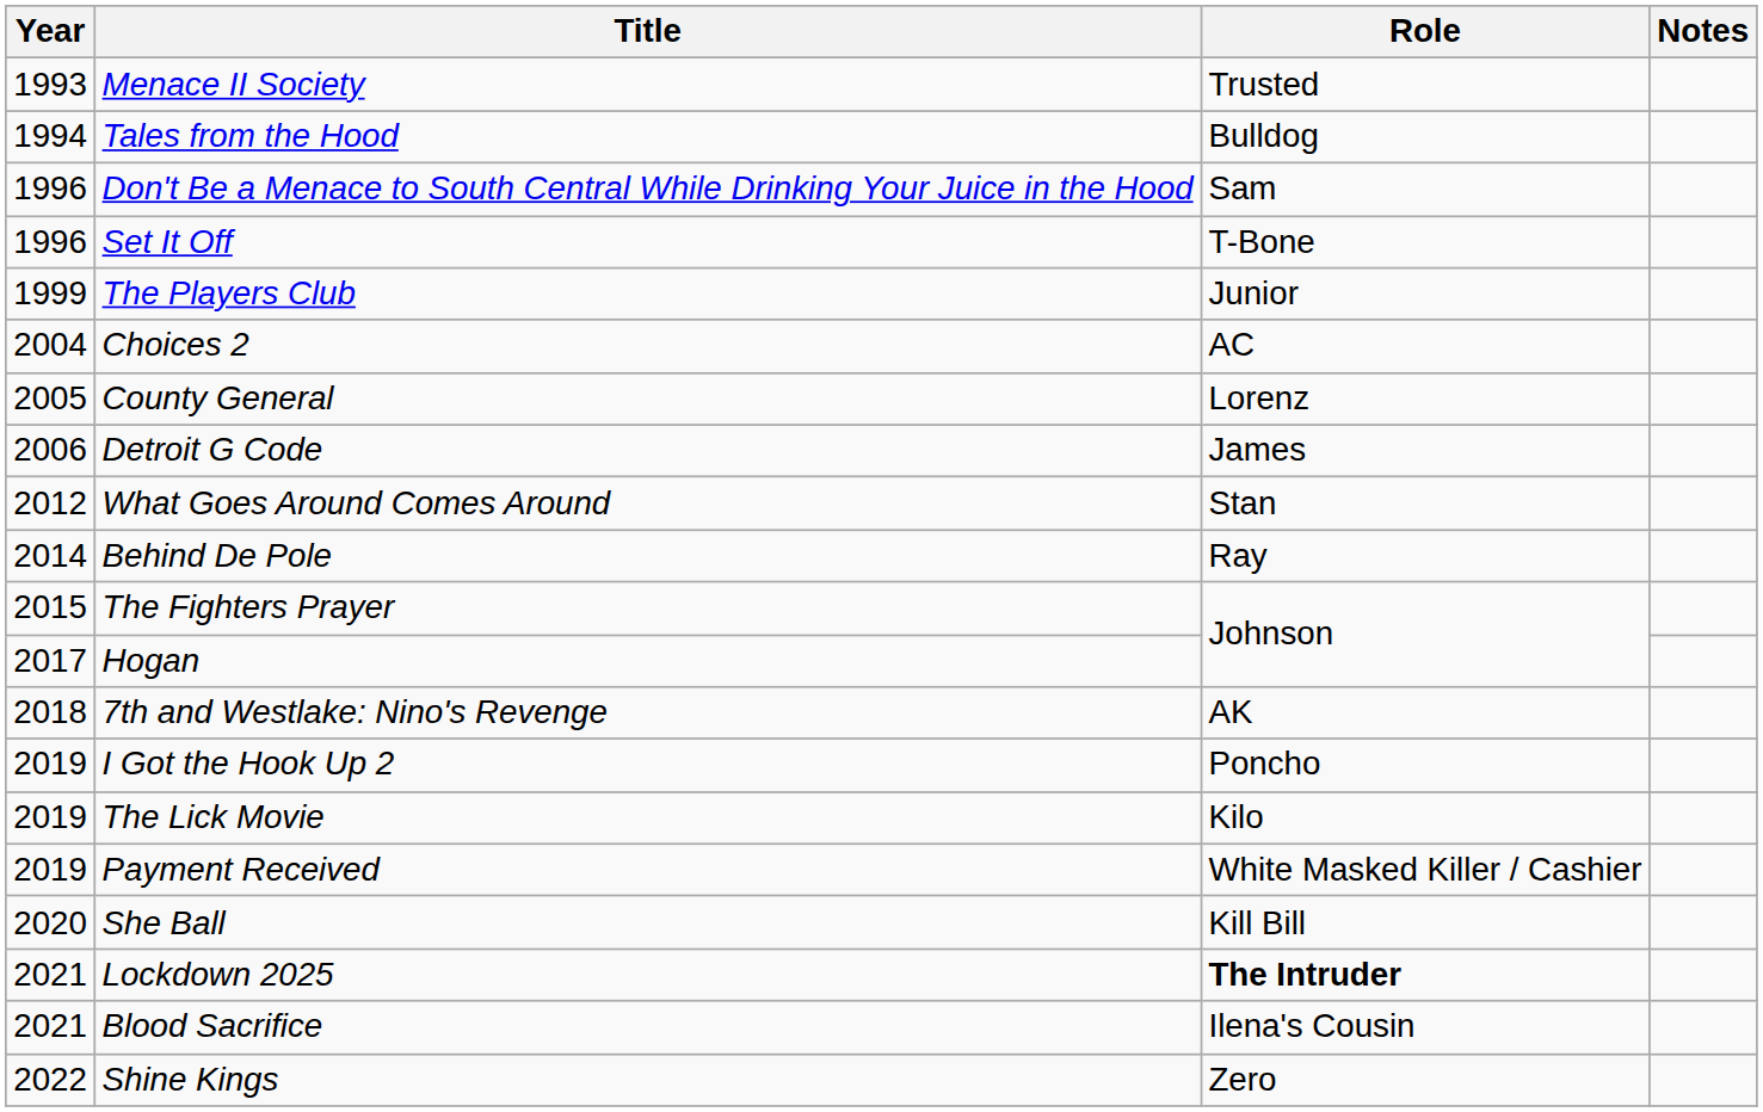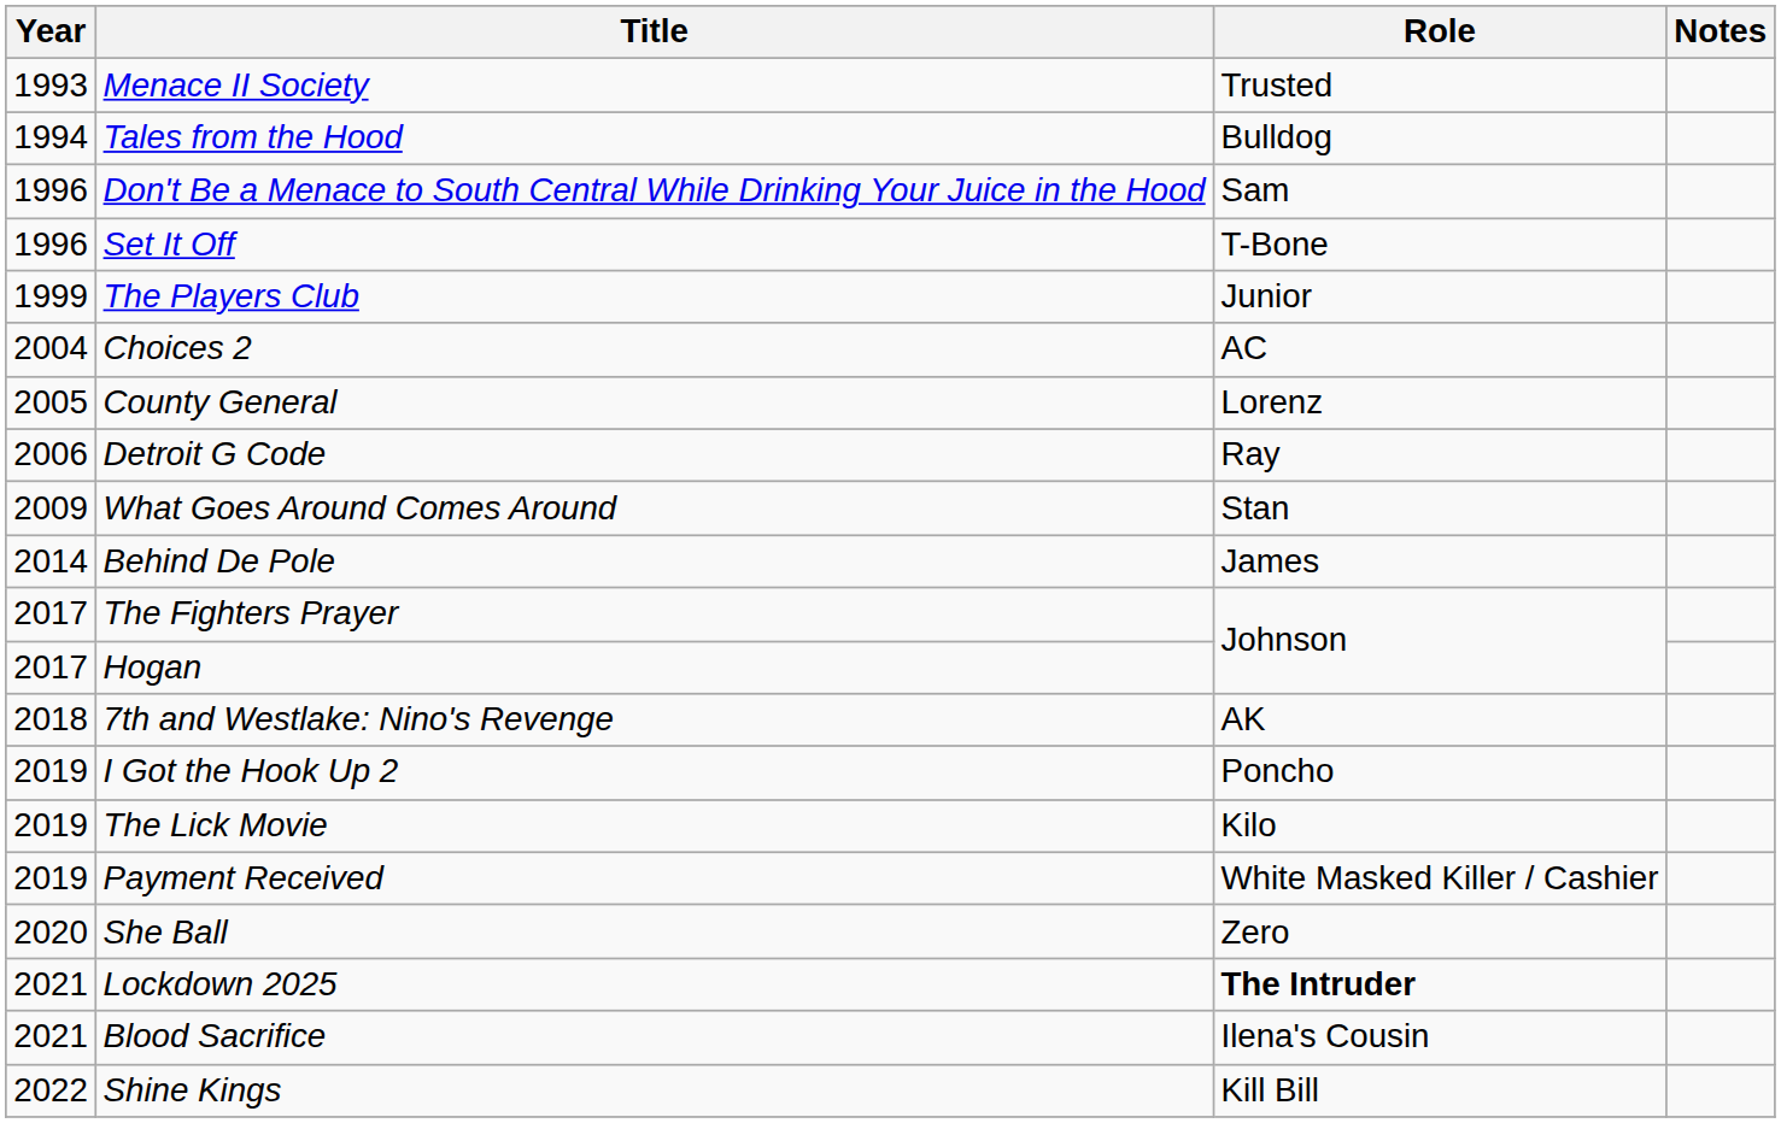Detroit G Code | Role: James -> Ray
What Goes Around Comes Around | Year: 2012 -> 2009
Behind De Pole | Role: Ray -> James
The Fighters Prayer | Year: 2015 -> 2017
She Ball | Role: Kill Bill -> Zero
Shine Kings | Role: Zero -> Kill Bill
